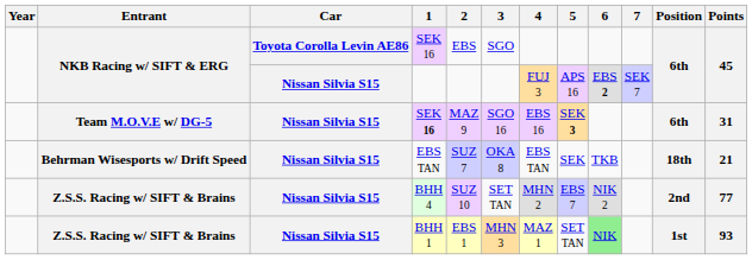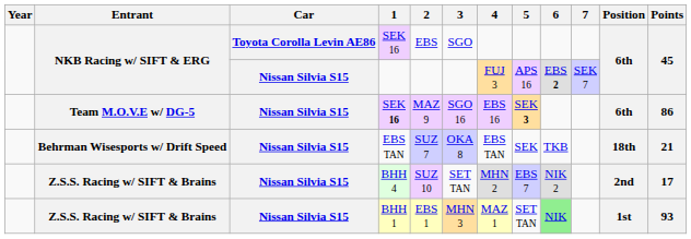Team M.O.V.E w/ DG-5 / SEK 16 | Points: 31 -> 86
BHH 4 | Points: 77 -> 17
